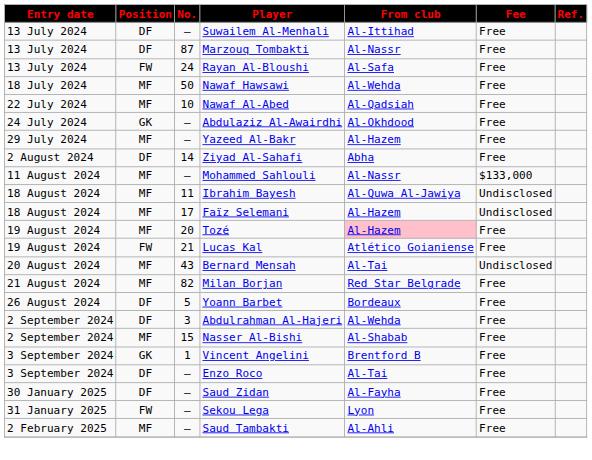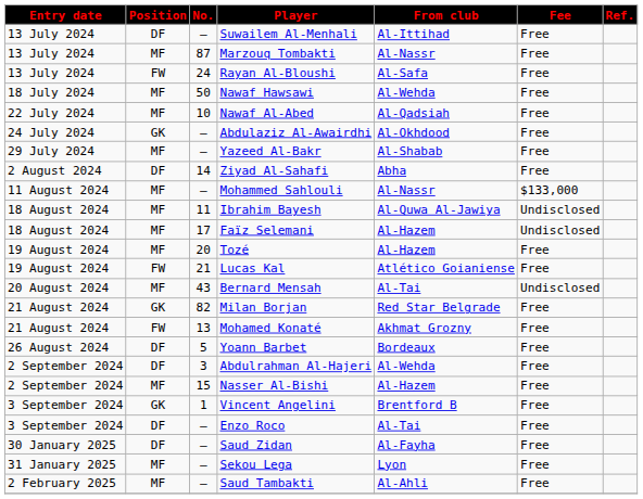Marzouq Tombakti | Position: DF -> MF
Yazeed Al-Bakr | From club: Al-Hazem -> Al-Shabab
Tozé | From club: pink background -> no background
Milan Borjan | Position: MF -> GK
+ row: 21 August 2024 | FW | 13 | Mohamed Konaté | Akhmat Grozny | Free
Nasser Al-Bishi | From club: Al-Shabab -> Al-Hazem
Sekou Lega | Position: FW -> MF
